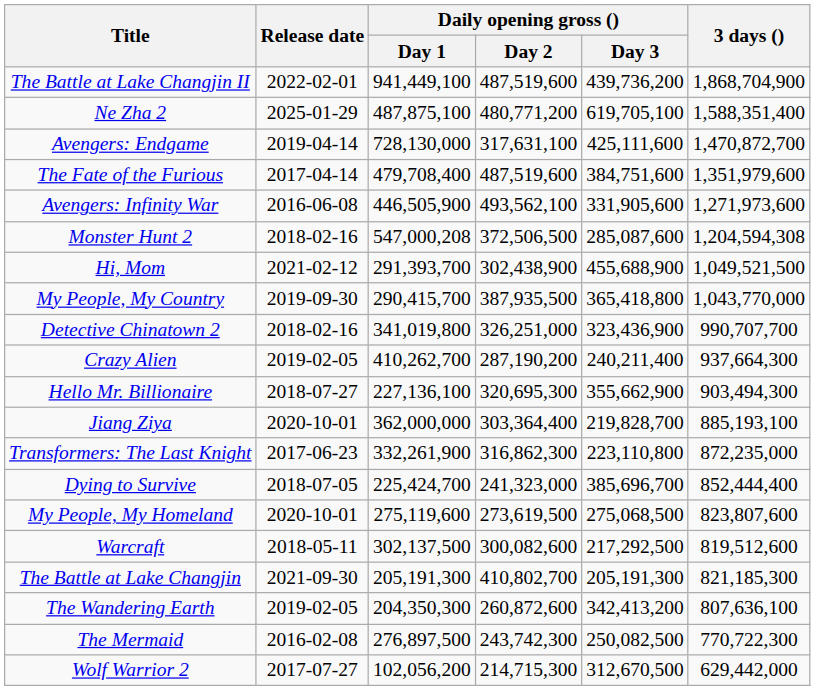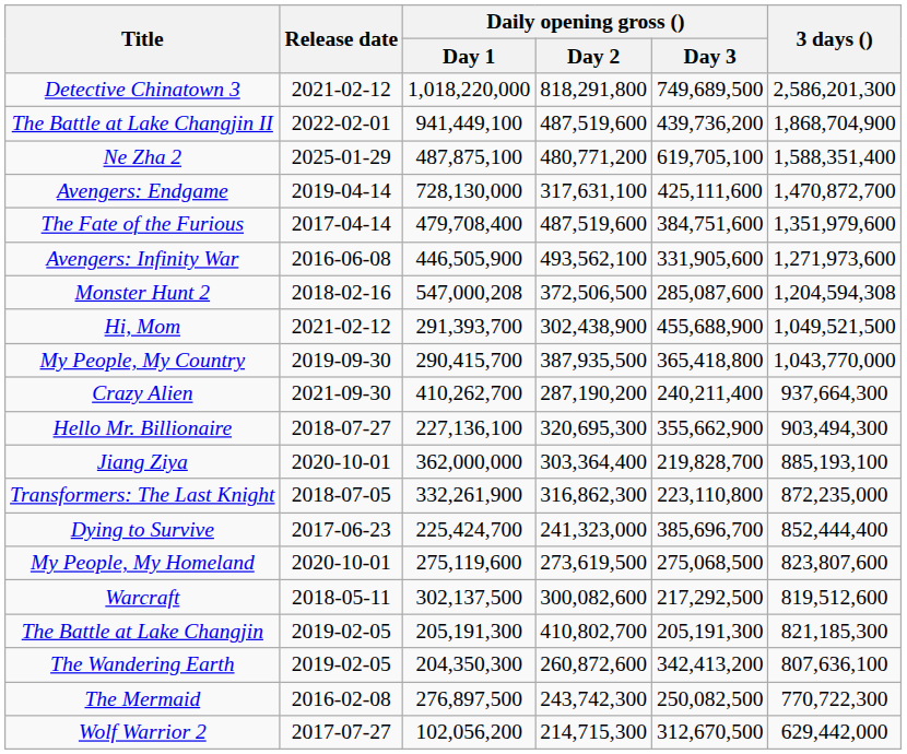+ row: Detective Chinatown 3 | 2021-02-12 | 1,018,220,000 | 818,291,800 | 749,689,500 | 2,586,201,300
- row: Detective Chinatown 2 | 2018-02-16 | 341,019,800 | 326,251,000 | 323,436,900 | 990,707,700
Crazy Alien | Release date: 2019-02-05 -> 2021-09-30
Transformers: The Last Knight | Release date: 2017-06-23 -> 2018-07-05
Dying to Survive | Release date: 2018-07-05 -> 2017-06-23
The Battle at Lake Changjin | Release date: 2021-09-30 -> 2019-02-05
